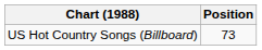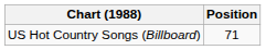US Hot Country Songs (Billboard) | Position: 73 -> 71
